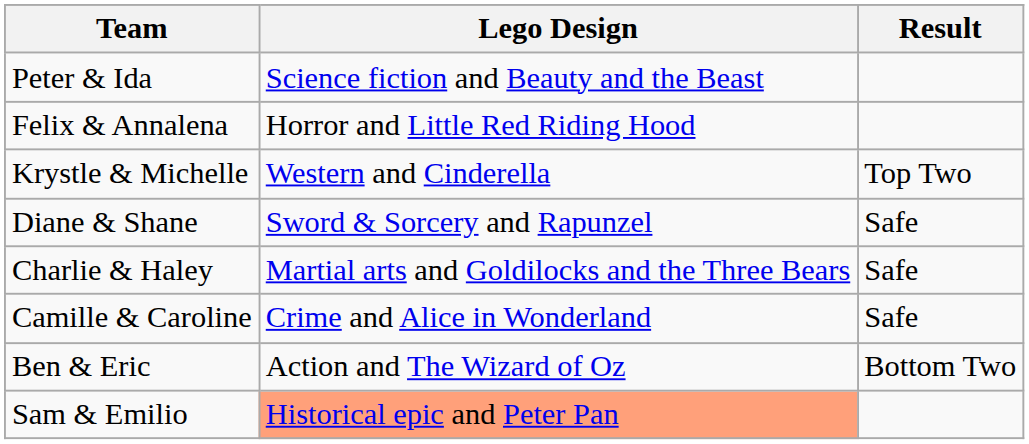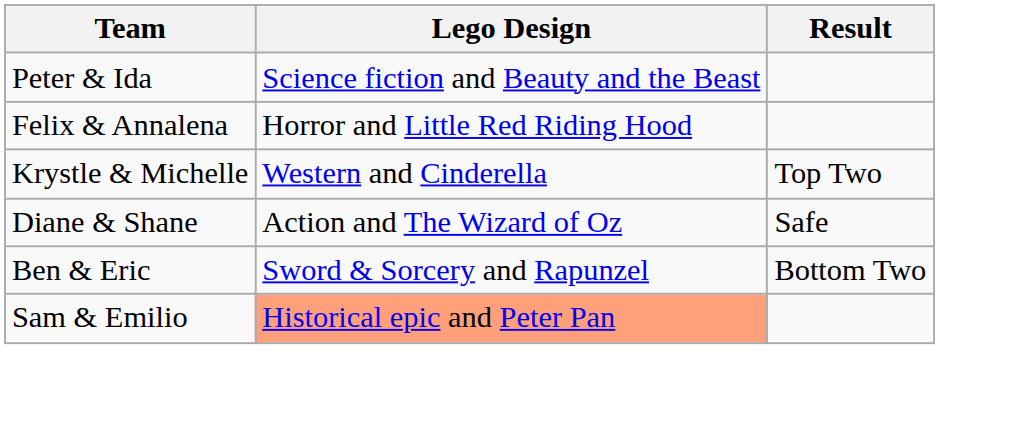Diane & Shane | Lego Design: Sword & Sorcery and Rapunzel -> Action and The Wizard of Oz
- row: Charlie & Haley | Martial arts and Goldilocks and the Three Bears | Safe
- row: Camille & Caroline | Crime and Alice in Wonderland | Safe
Ben & Eric | Lego Design: Action and The Wizard of Oz -> Sword & Sorcery and Rapunzel
